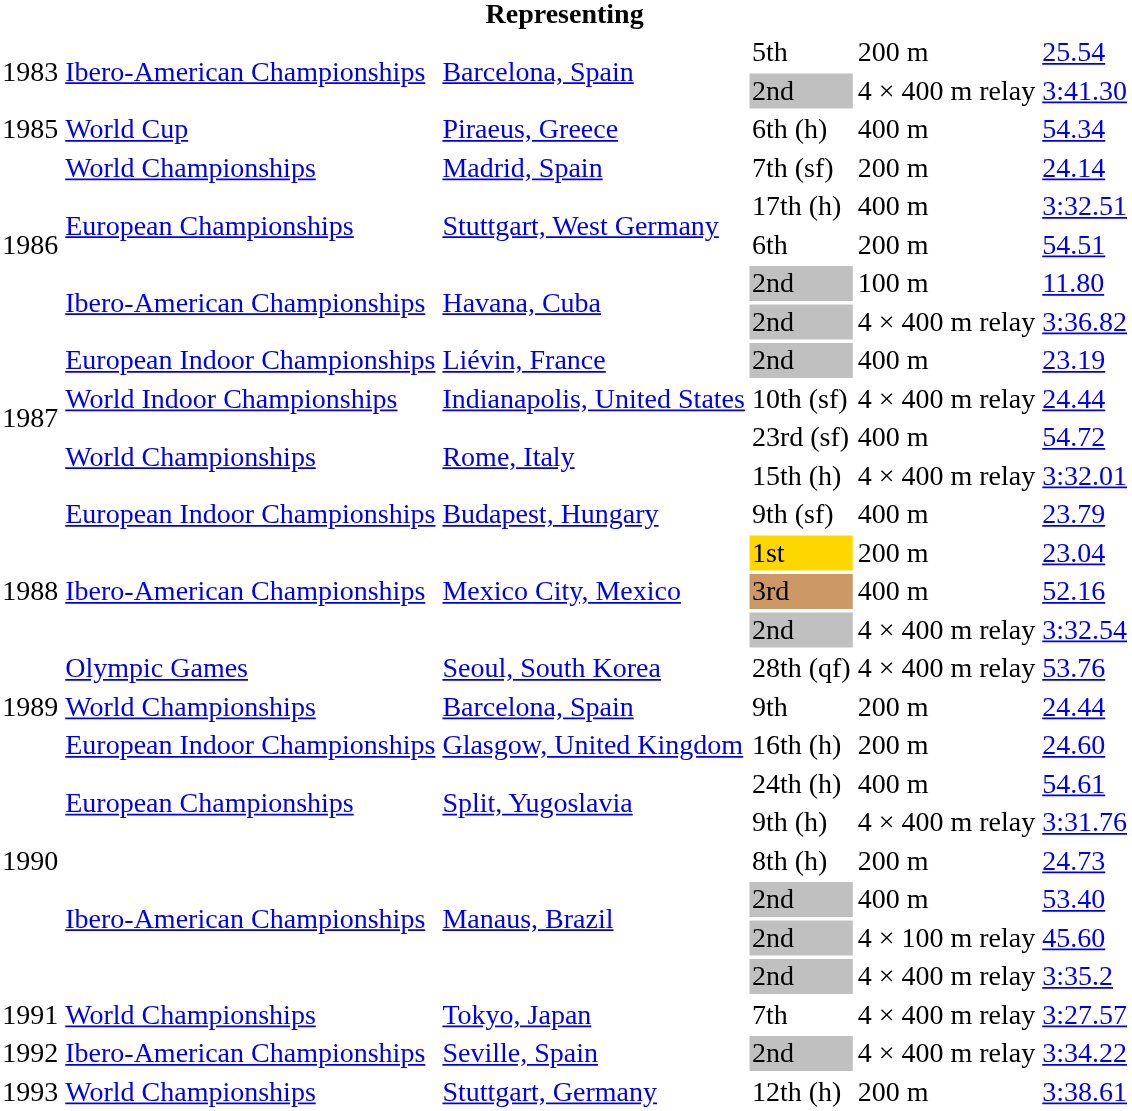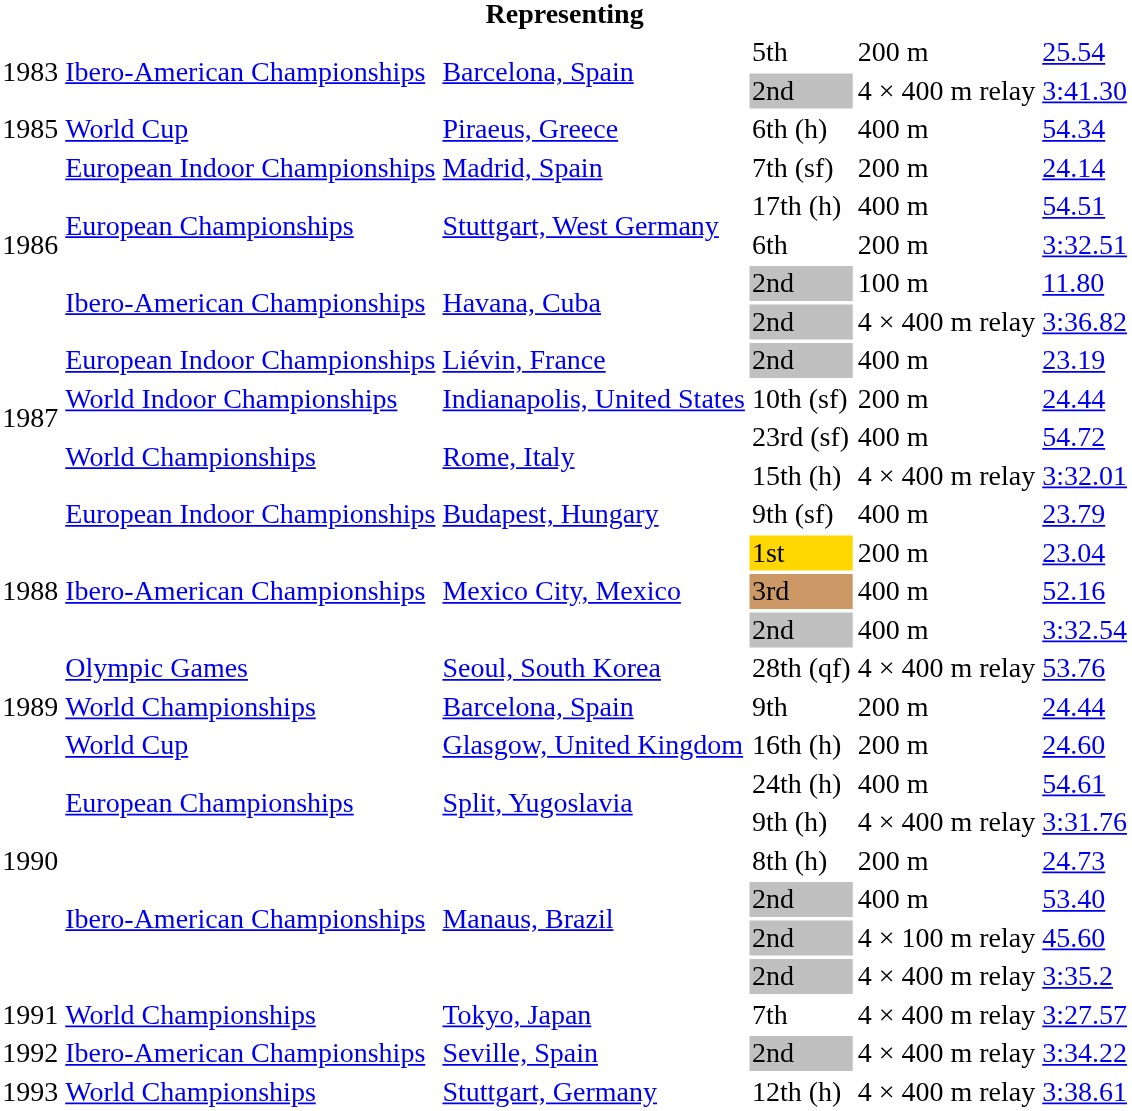7th (sf) | column 2: World Championships -> European Indoor Championships
17th (h) | column 6: 3:32.51 -> 54.51
6th | column 6: 54.51 -> 3:32.51
10th (sf) | column 5: 4 × 400 m relay -> 200 m
Mexico City, Mexico / 2nd | column 5: 4 × 400 m relay -> 400 m
16th (h) | column 2: European Indoor Championships -> World Cup
12th (h) | column 5: 200 m -> 4 × 400 m relay
